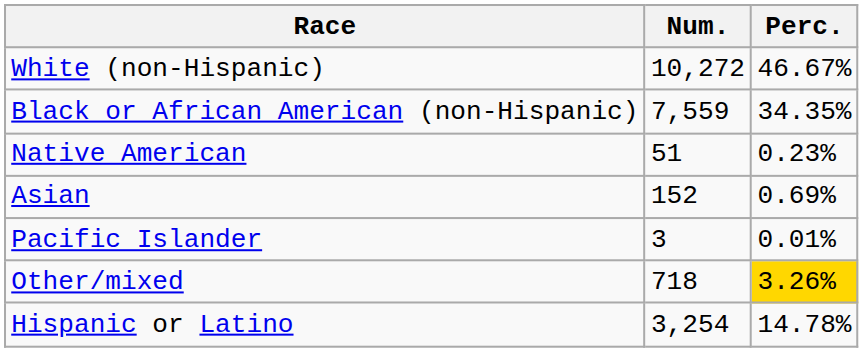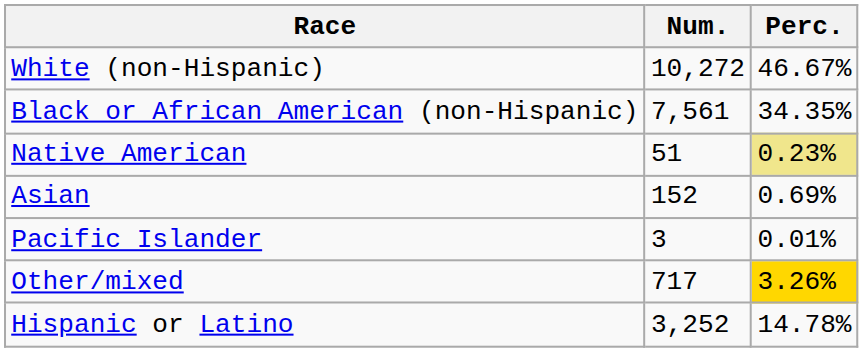Black or African American (non-Hispanic) | Num.: 7,559 -> 7,561
Native American | Perc.: no background -> khaki background
Other/mixed | Num.: 718 -> 717
Hispanic or Latino | Num.: 3,254 -> 3,252
